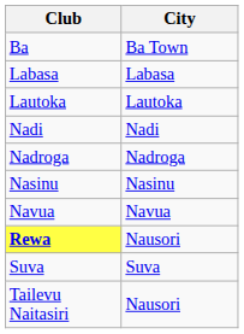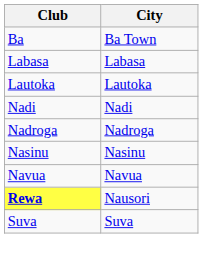- row: Tailevu Naitasiri | Nausori
